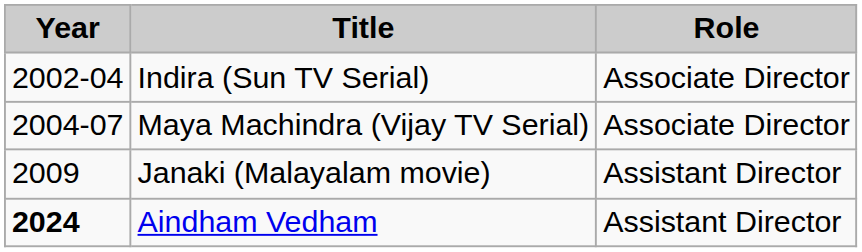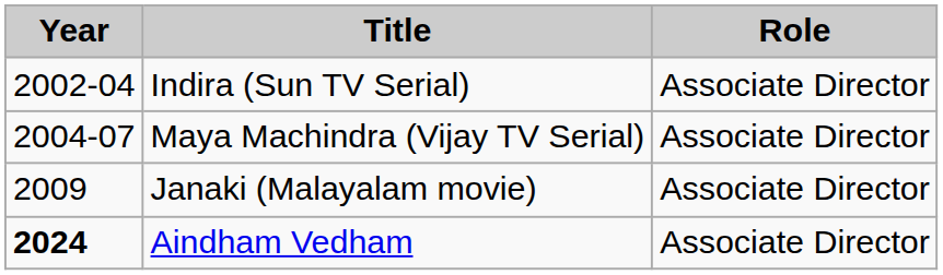Janaki (Malayalam movie) | Role: Assistant Director -> Associate Director
Aindham Vedham | Role: Assistant Director -> Associate Director
